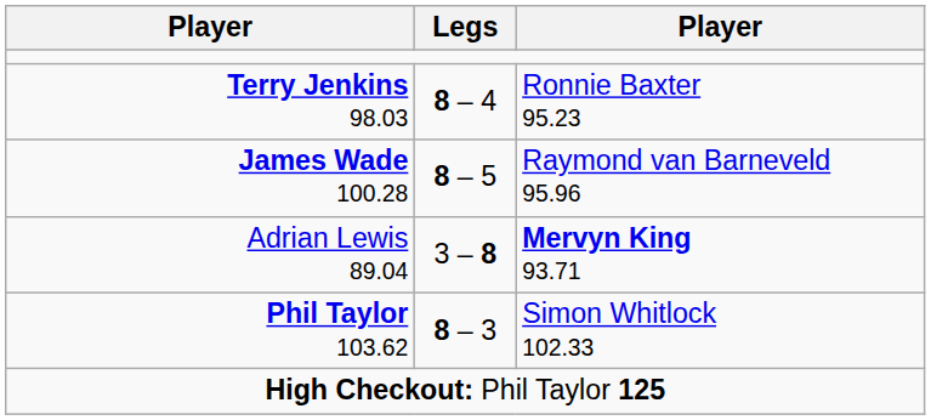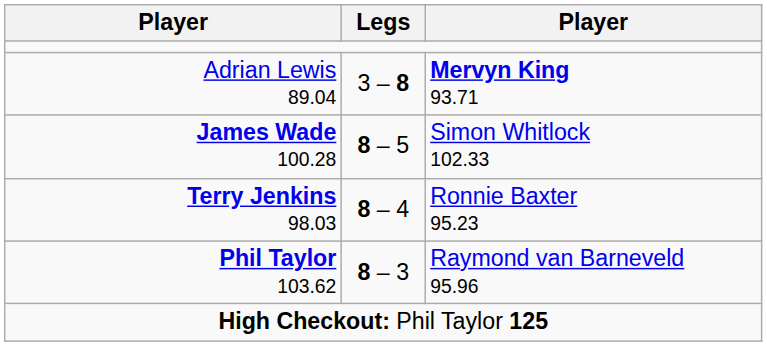rows swapped: Terry Jenkins 98.03 <-> Adrian Lewis 89.04
James Wade 100.28 | column 3: Raymond van Barneveld 95.96 -> Simon Whitlock 102.33
Phil Taylor 103.62 | column 3: Simon Whitlock 102.33 -> Raymond van Barneveld 95.96
